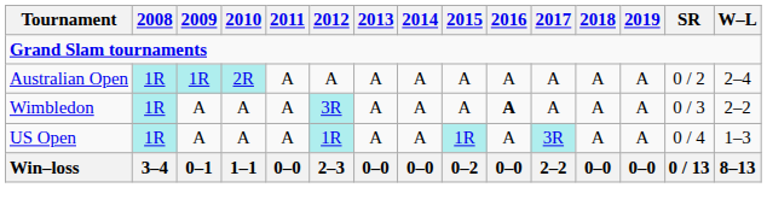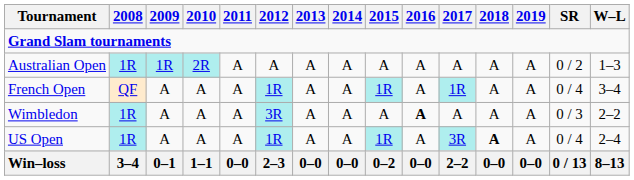Australian Open | W–L: 2–4 -> 1–3
+ row: French Open | QF | A | A | A | 1R | A | A | 1R | A | 1R | A | A | 0 / 4 | 3–4
US Open | 2018: normal -> bold
US Open | W–L: 1–3 -> 2–4
